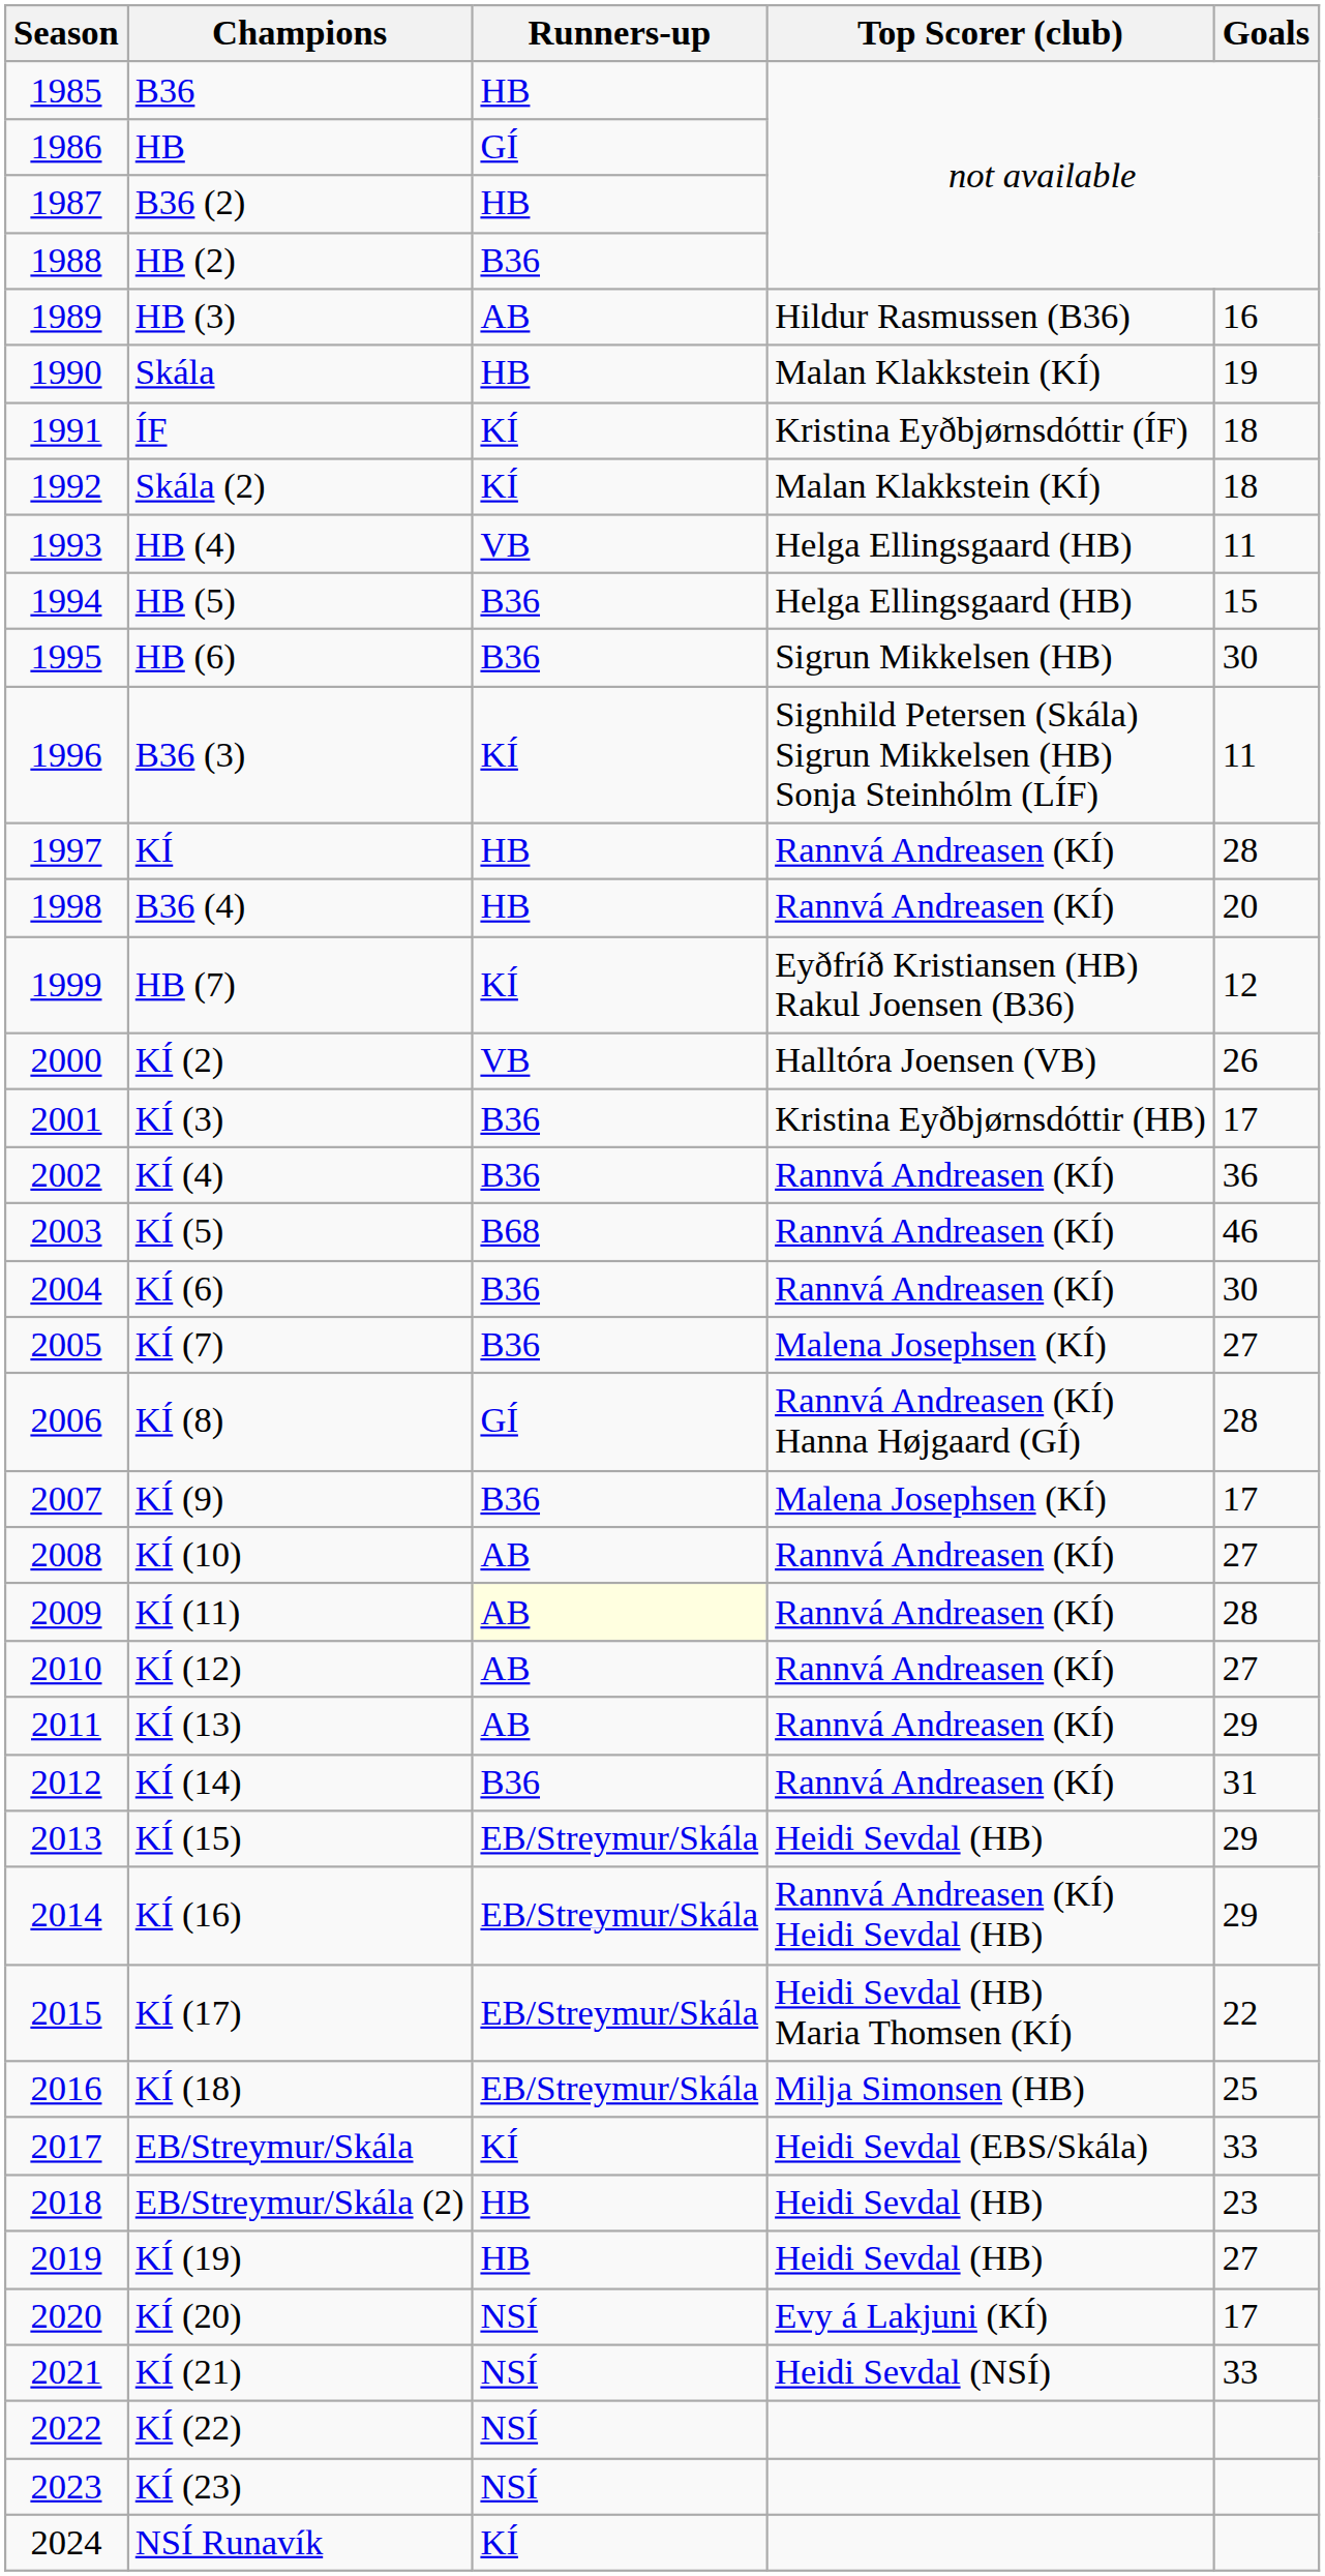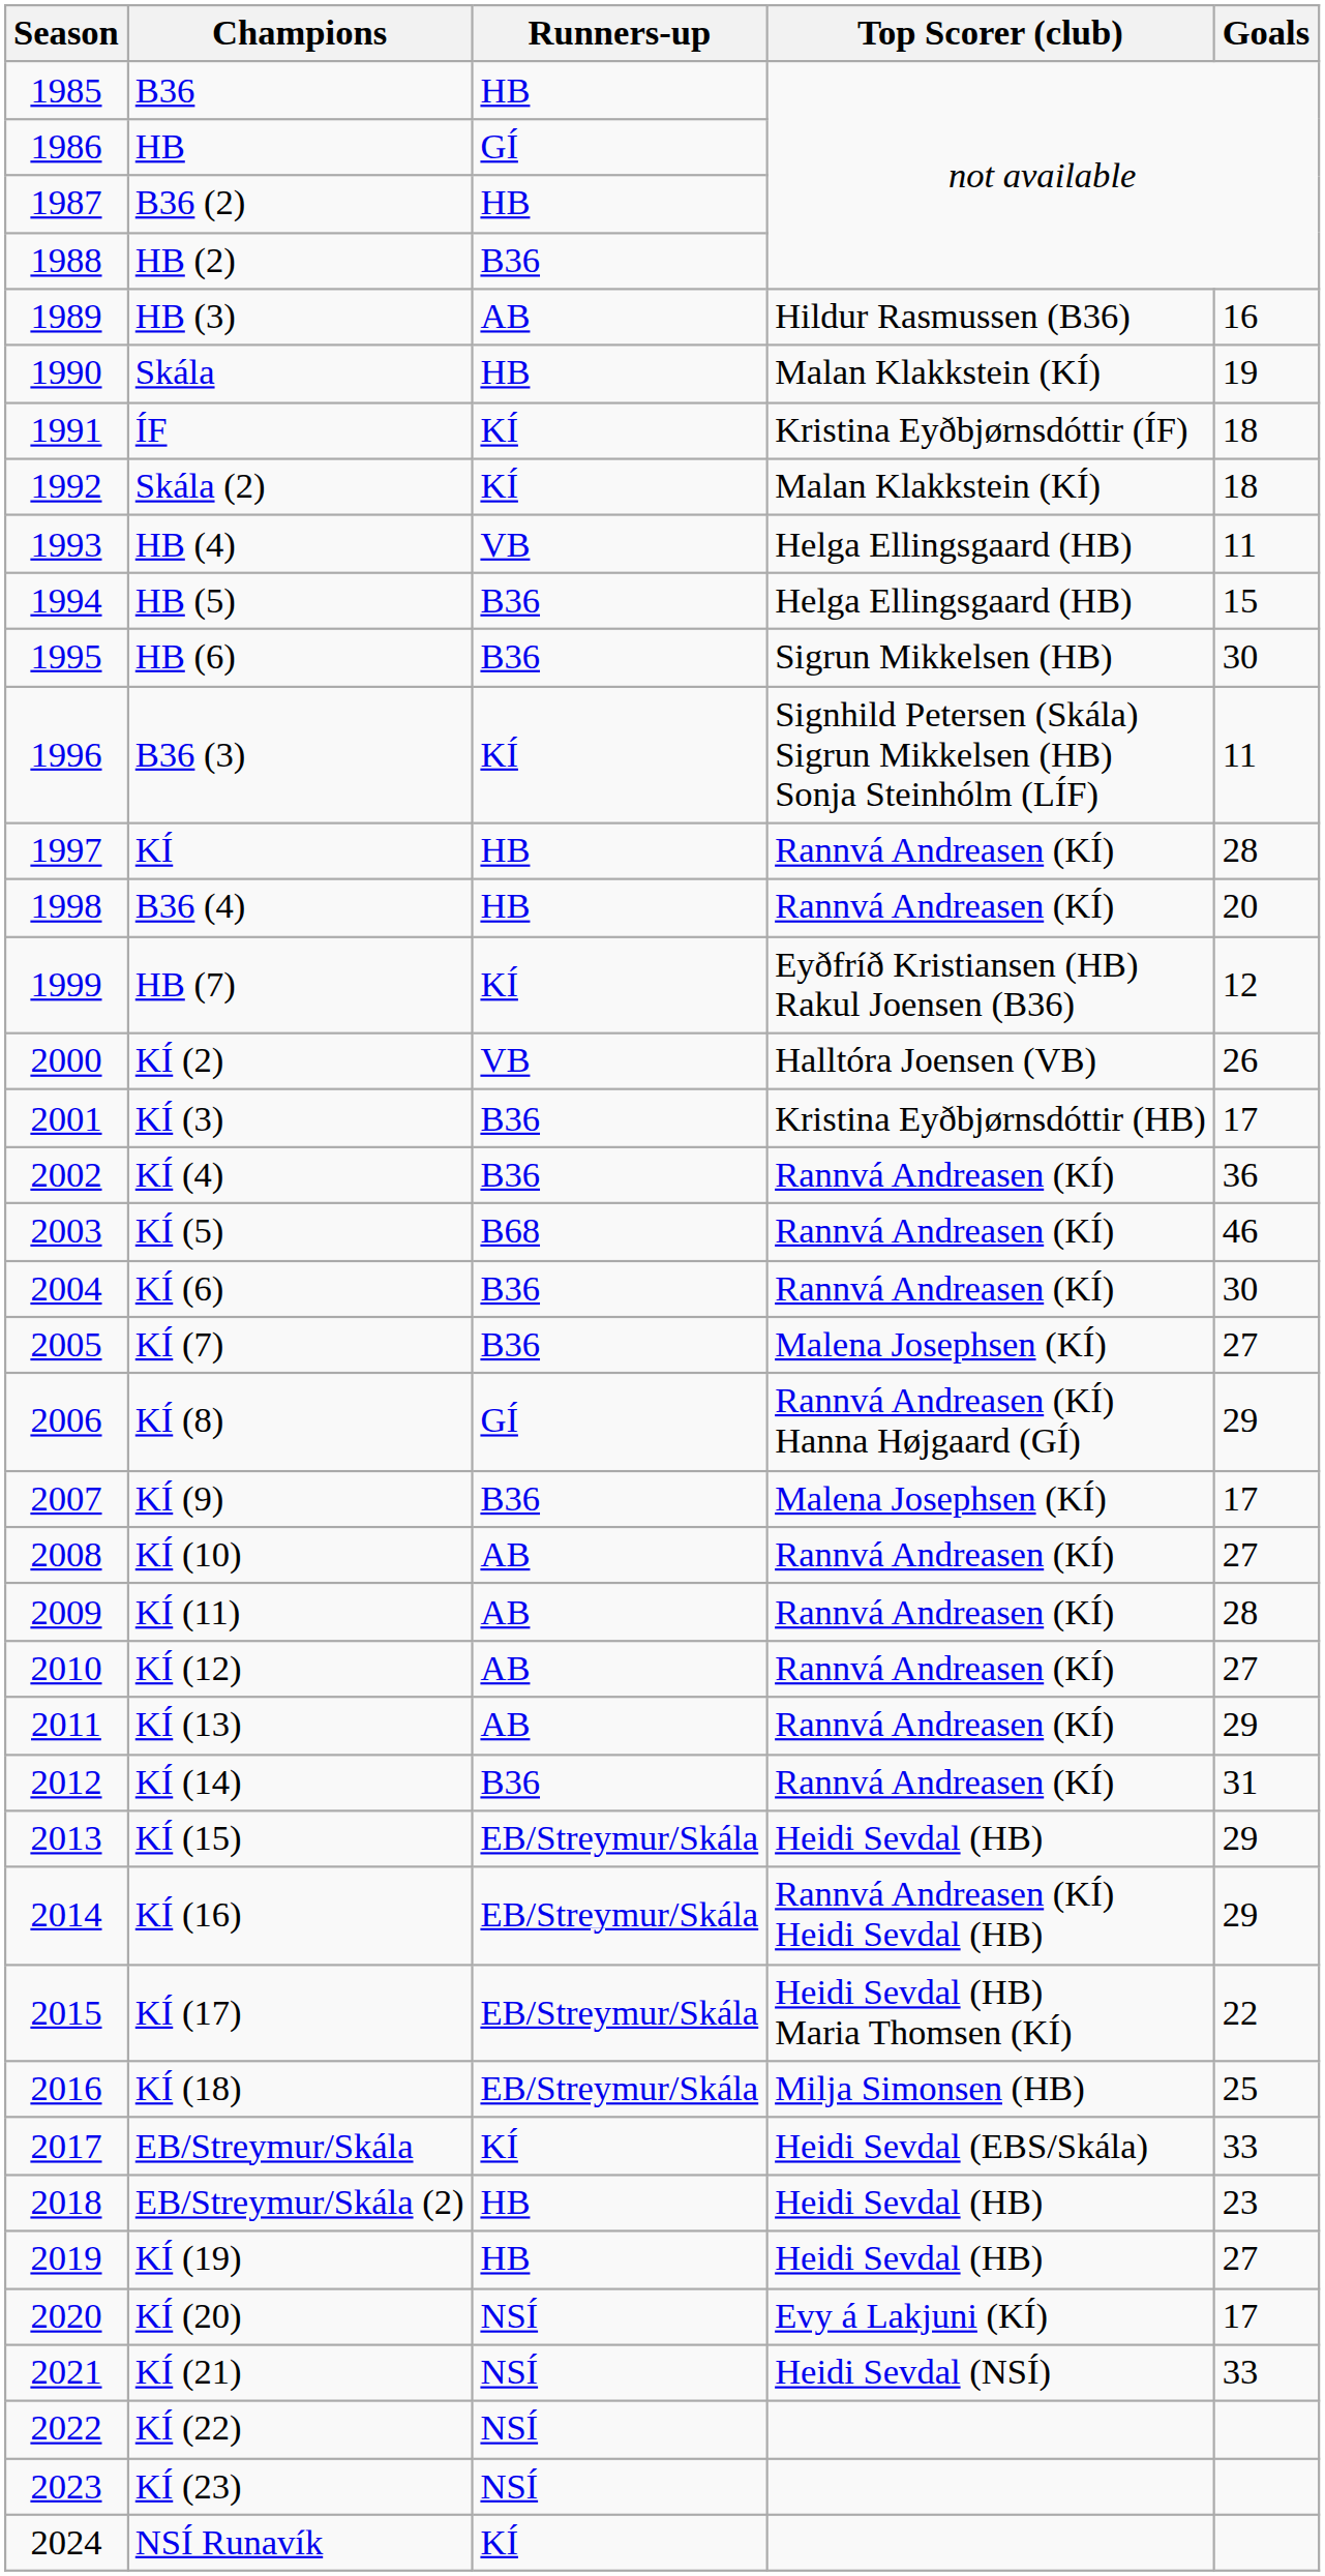KÍ (8) | Goals: 28 -> 29
KÍ (11) | Runners-up: lightyellow background -> no background
